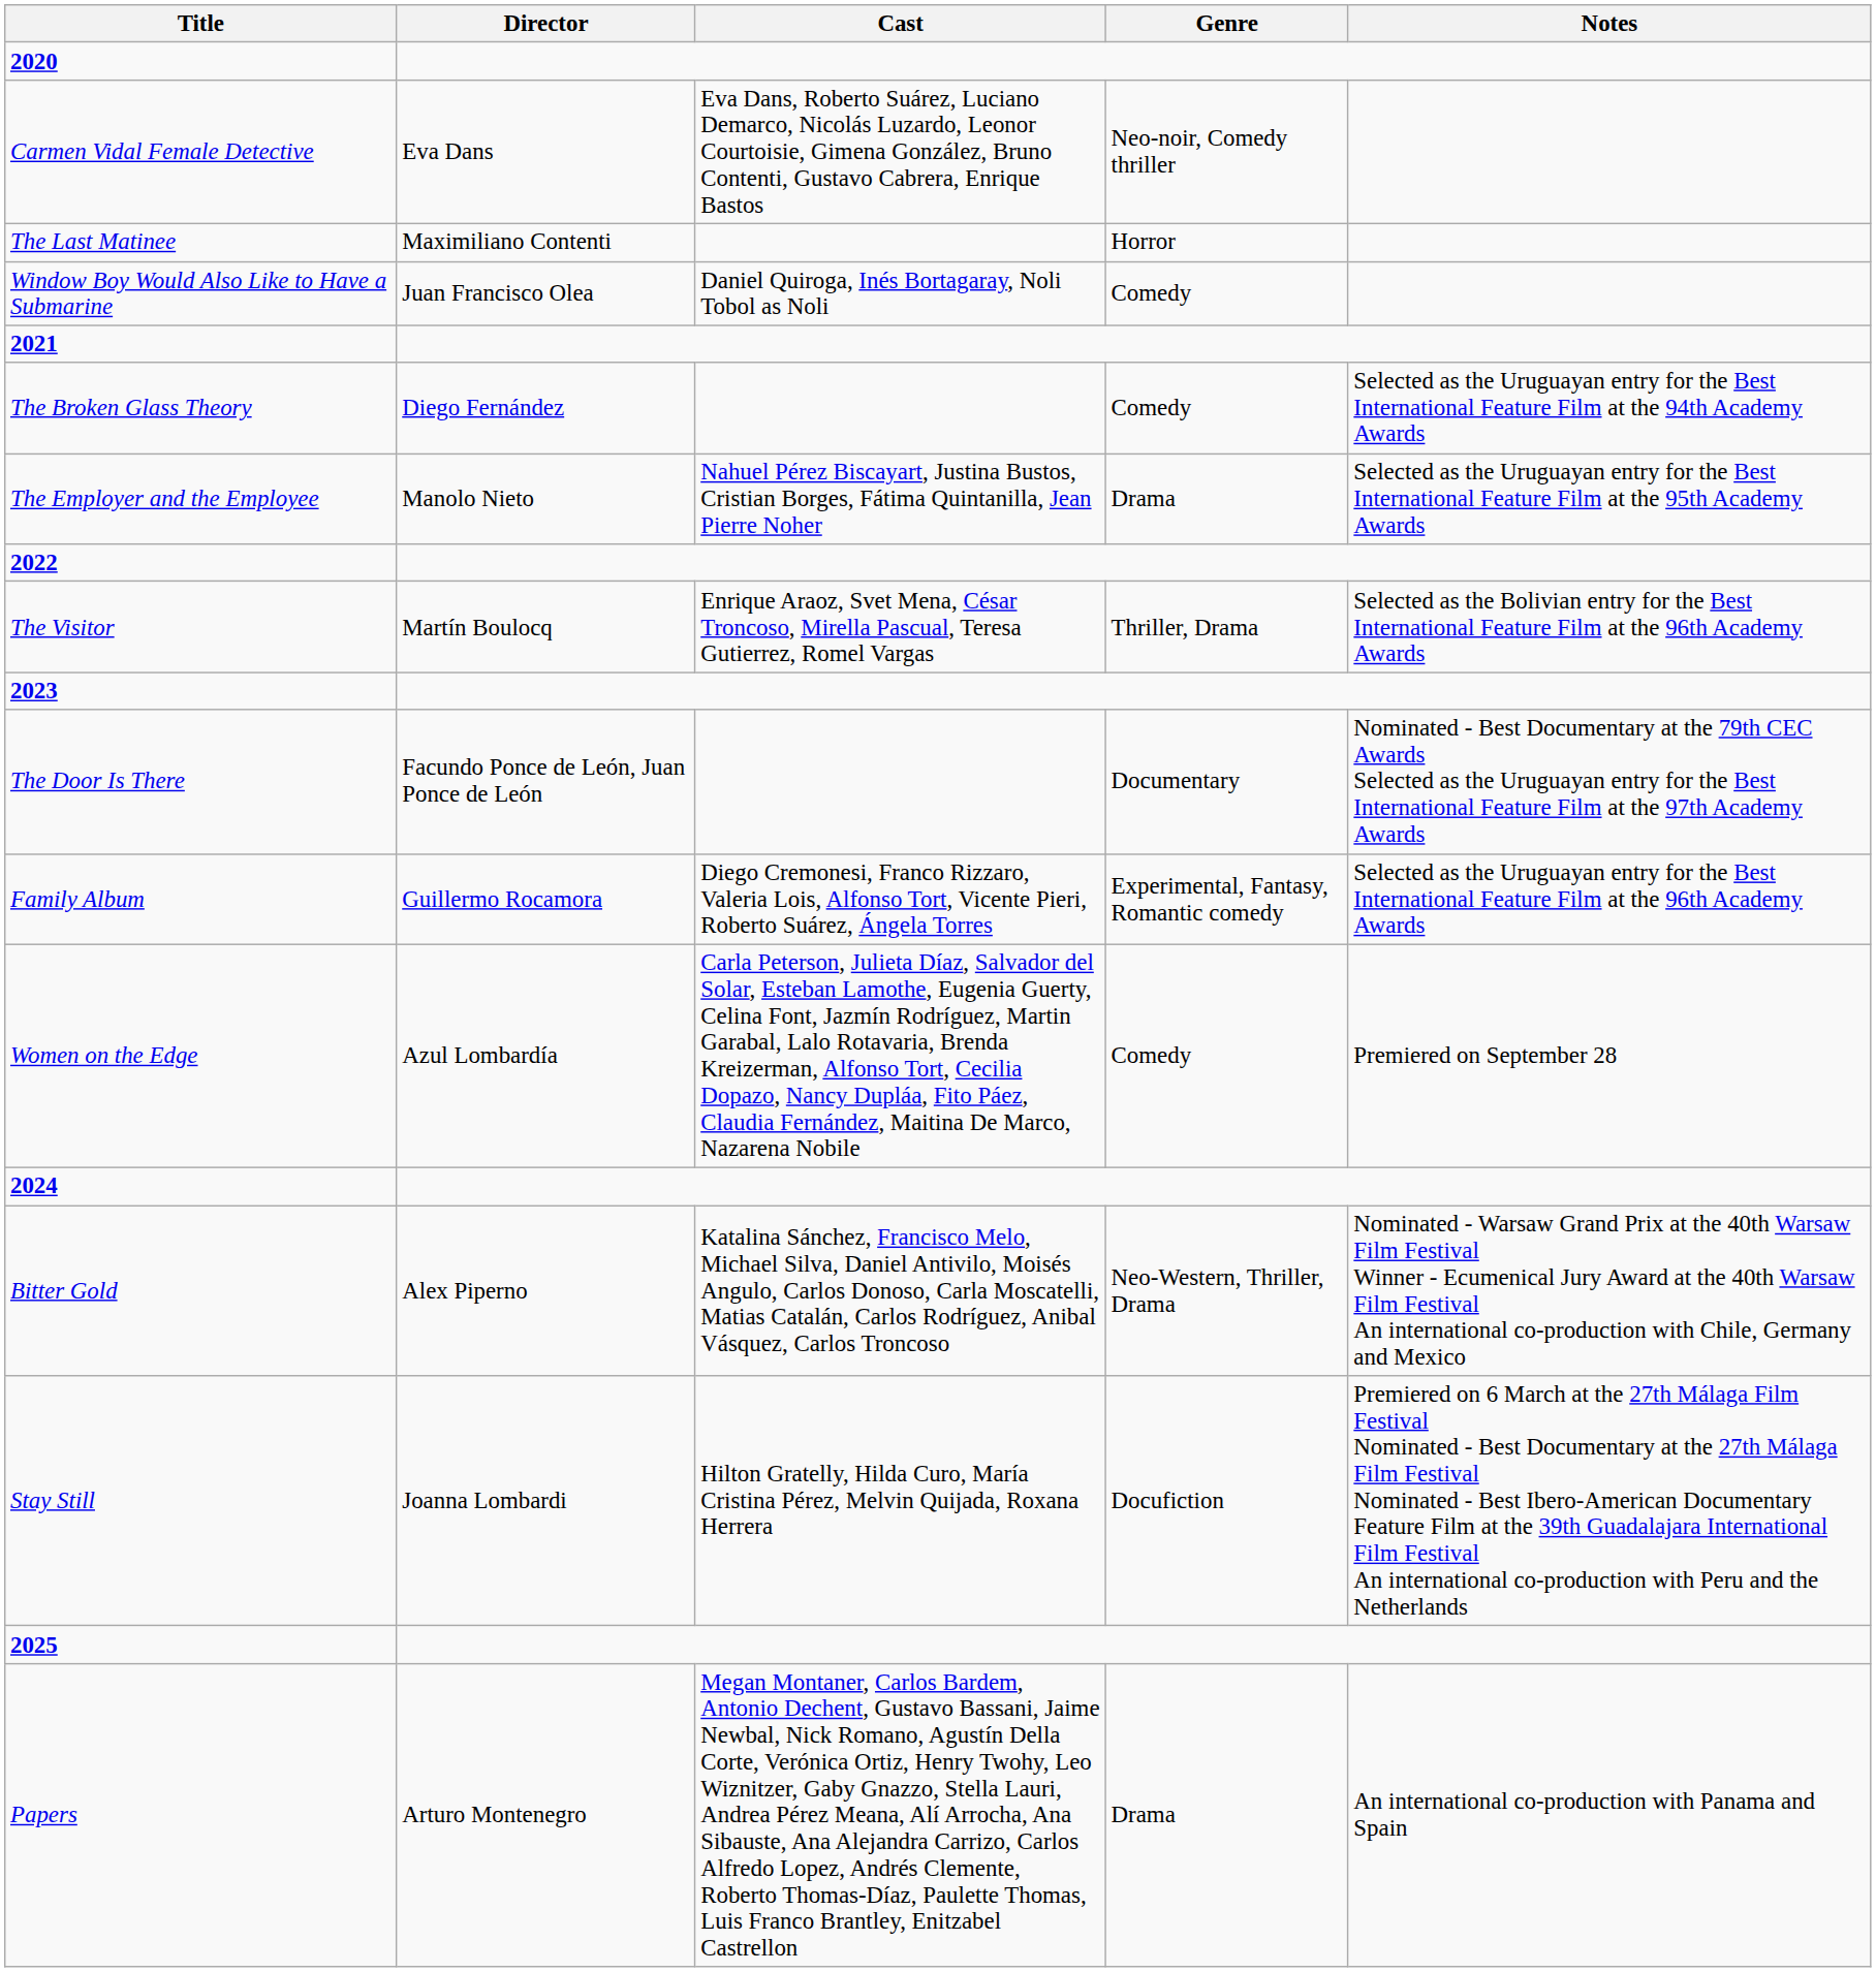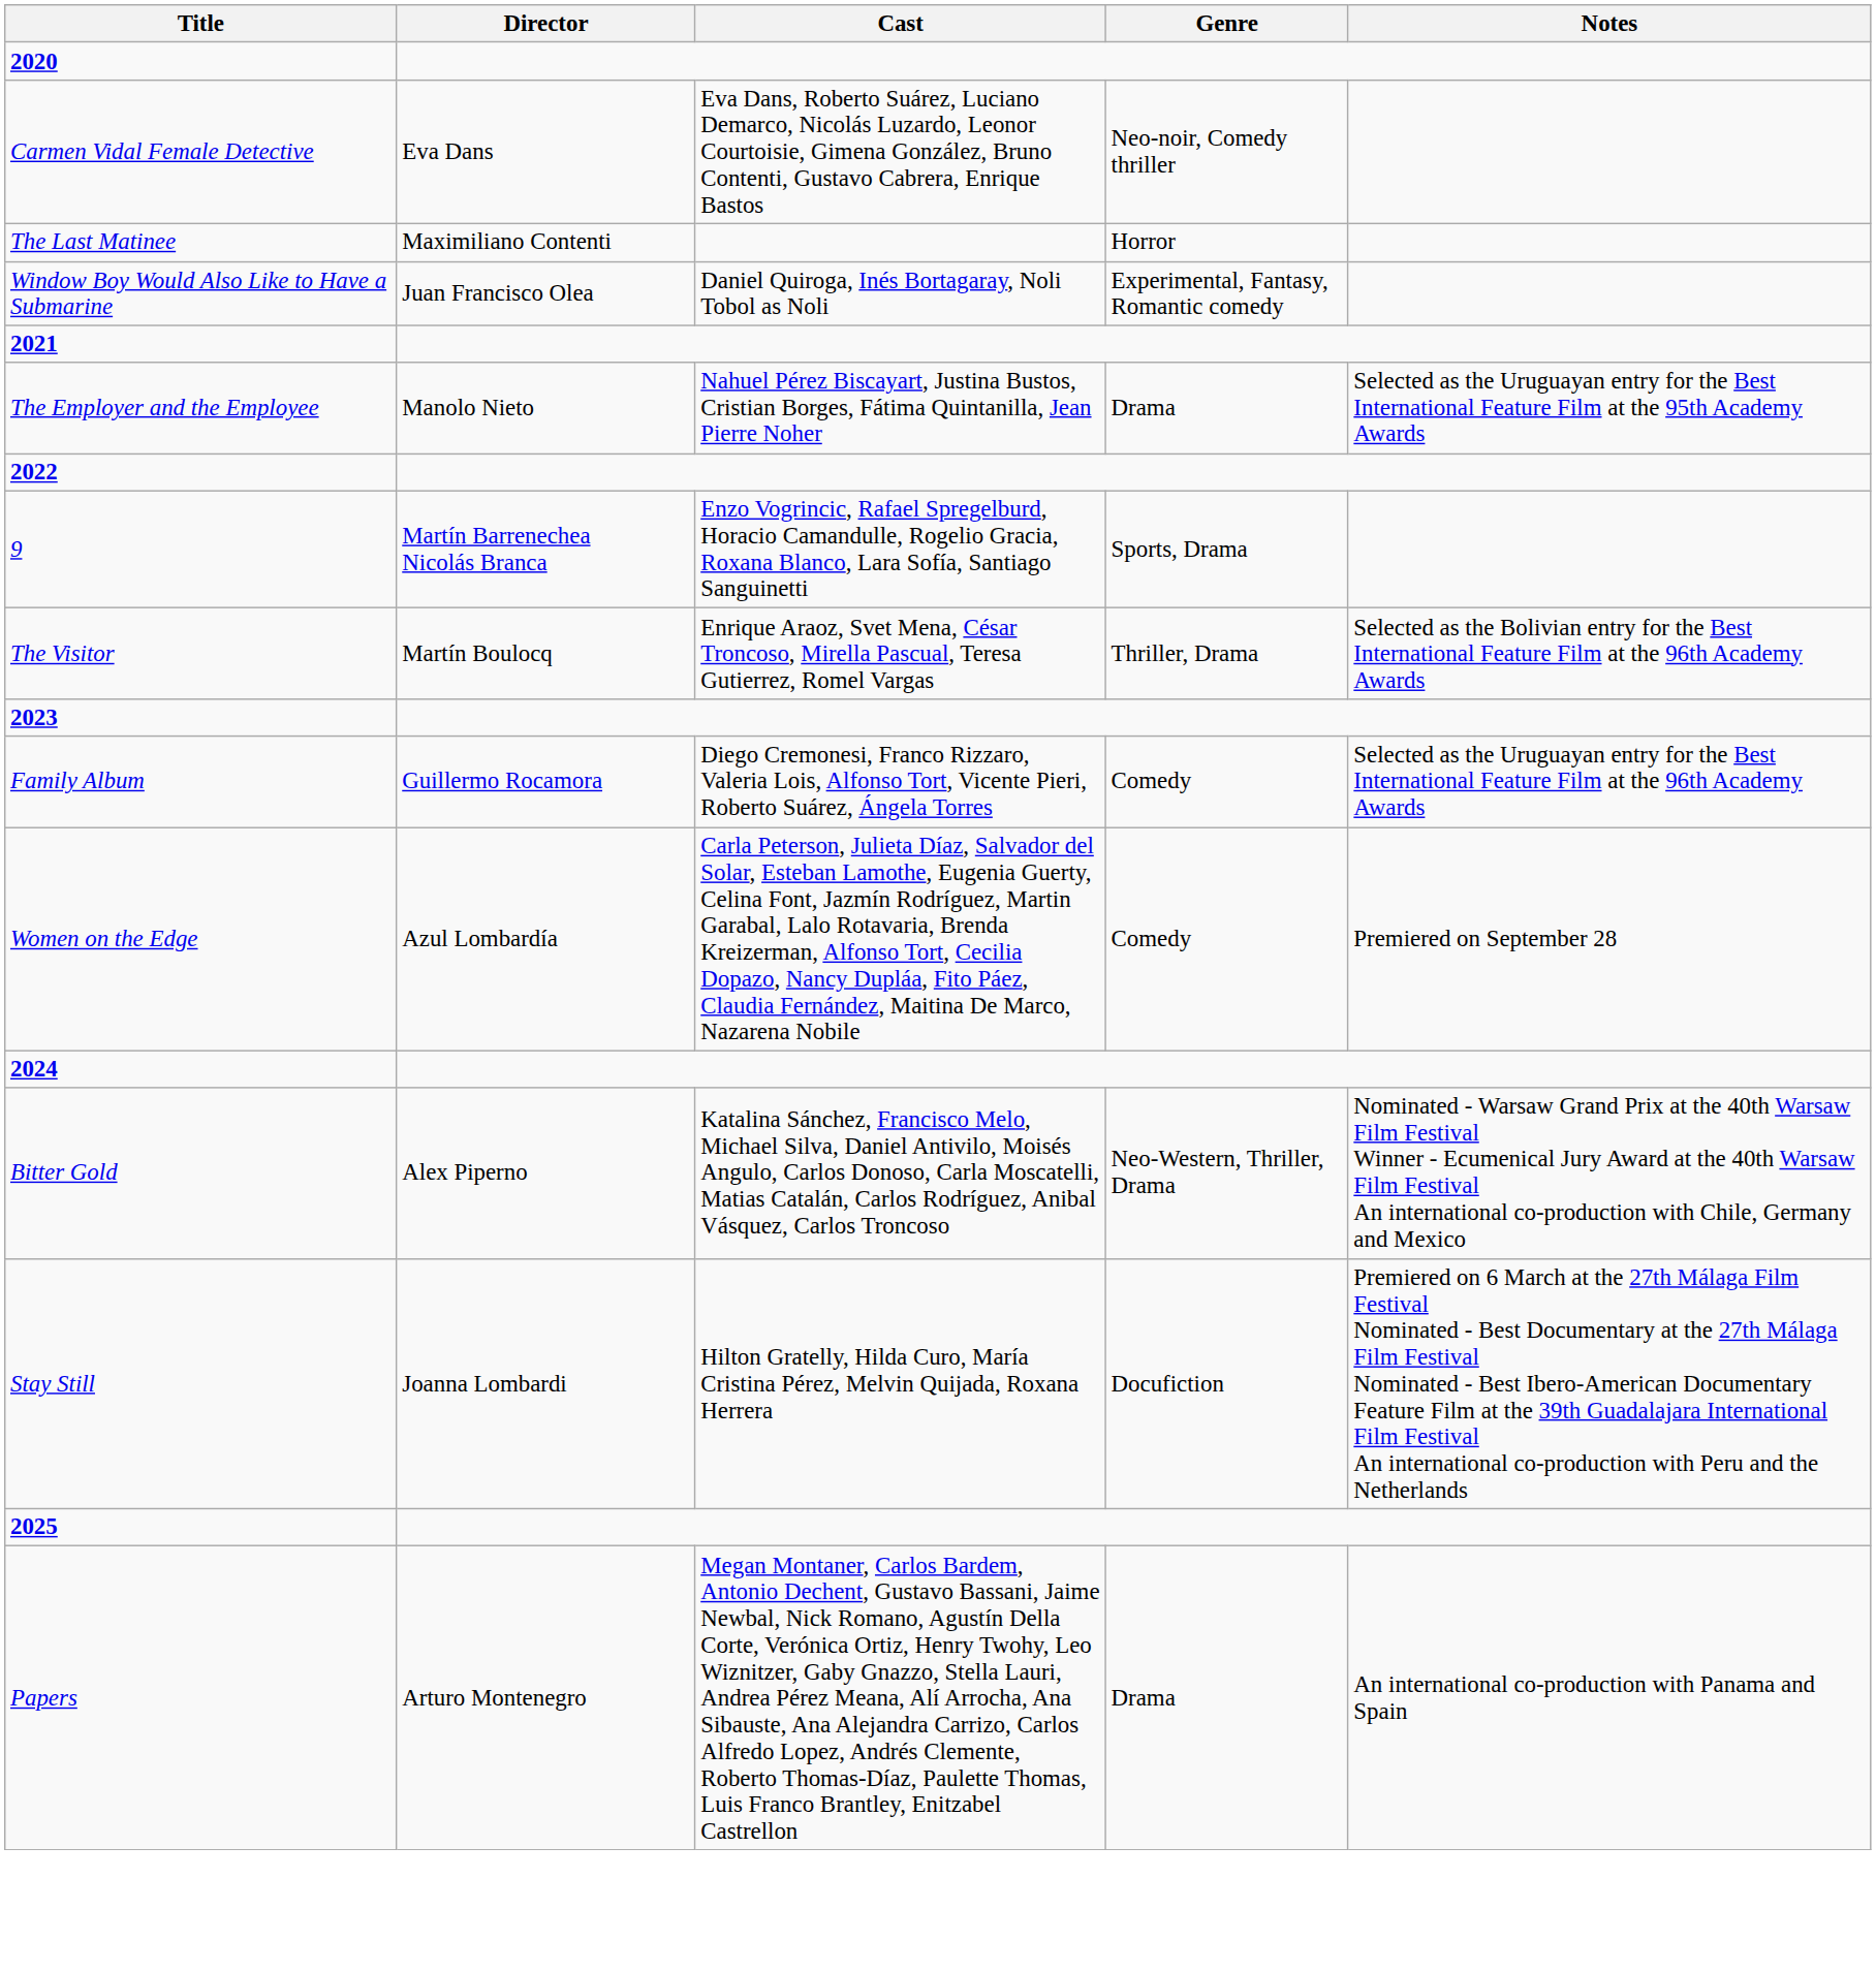Window Boy Would Also Like to Have a Submarine | Genre: Comedy -> Experimental, Fantasy, Romantic comedy
- row: The Broken Glass Theory | Diego Fernández | Comedy | Selected as the Uruguayan entry for the Best International Feature Film at the 94th Academy Awards
+ row: 9 | Martín Barrenechea Nicolás Branca | Enzo Vogrincic, Rafael Spregelburd, Horacio Camandulle, Rogelio Gracia, Roxana Blanco, Lara Sofía, Santiago Sanguinetti | Sports, Drama
- row: The Door Is There | Facundo Ponce de León, Juan Ponce de León | Documentary | Nominated - Best Documentary at the 79th CEC Awards Selected as the Uruguayan entry for the Best International Feature Film at the 97th Academy Awards
Family Album | Genre: Experimental, Fantasy, Romantic comedy -> Comedy
